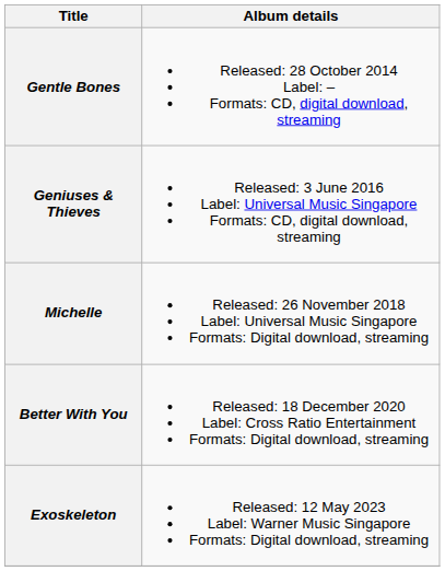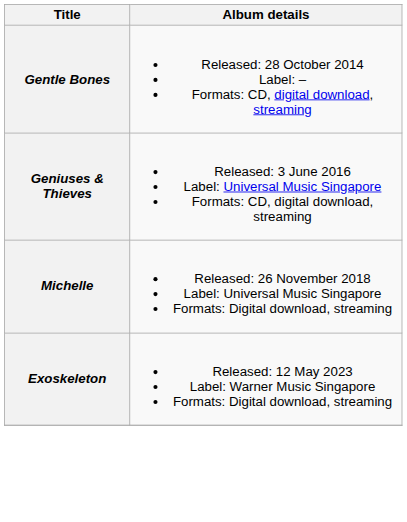- row: Better With You | Released: 18 December 2020 Label: Cross Ratio Entertainment Formats: Digital download, streaming
